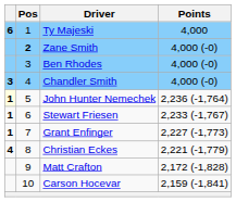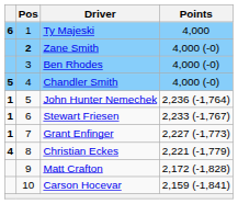Chandler Smith | column 1: 3 -> 5
John Hunter Nemechek | column 1: lightyellow background -> no background
